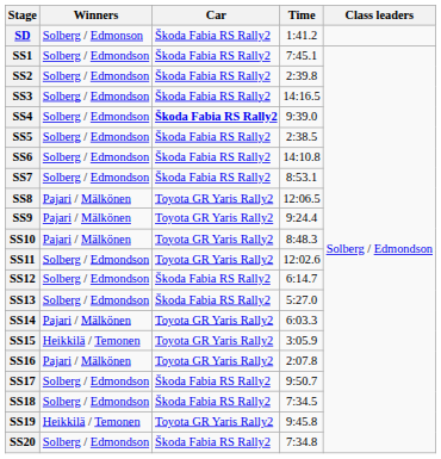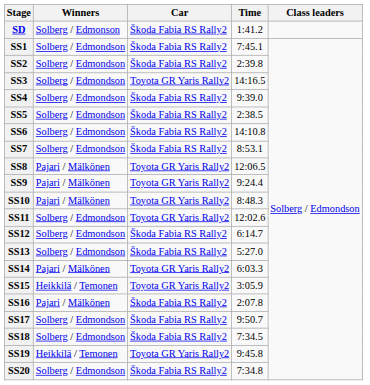SS3 | Car: Škoda Fabia RS Rally2 -> Toyota GR Yaris Rally2
SS4 | Car: bold -> normal
SS16 | Car: Toyota GR Yaris Rally2 -> Škoda Fabia RS Rally2
